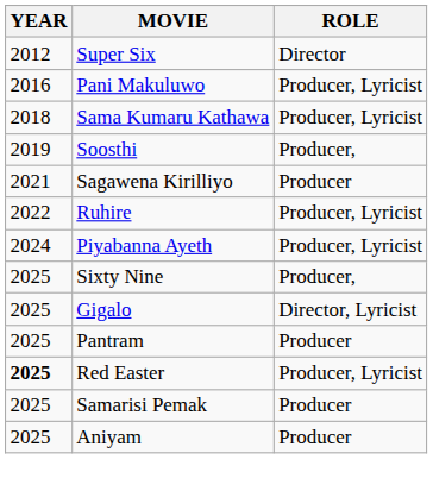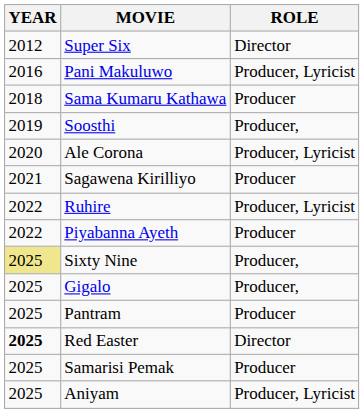Sama Kumaru Kathawa | ROLE: Producer, Lyricist -> Producer
+ row: 2020 | Ale Corona | Producer, Lyricist
Piyabanna Ayeth | YEAR: 2024 -> 2022
Piyabanna Ayeth | ROLE: Producer, Lyricist -> Producer
Sixty Nine | YEAR: no background -> khaki background
Gigalo | ROLE: Director, Lyricist -> Producer,
Red Easter | ROLE: Producer, Lyricist -> Director
Aniyam | ROLE: Producer -> Producer, Lyricist
